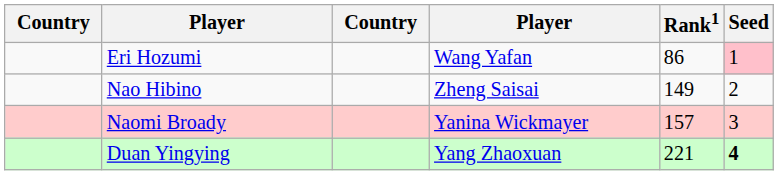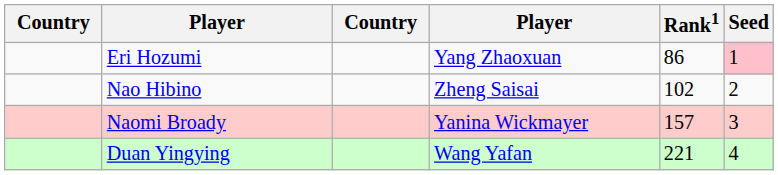Eri Hozumi | column 4: Wang Yafan -> Yang Zhaoxuan
Nao Hibino | Rank1: 149 -> 102
Duan Yingying | column 4: Yang Zhaoxuan -> Wang Yafan
Duan Yingying | Seed: bold -> normal
